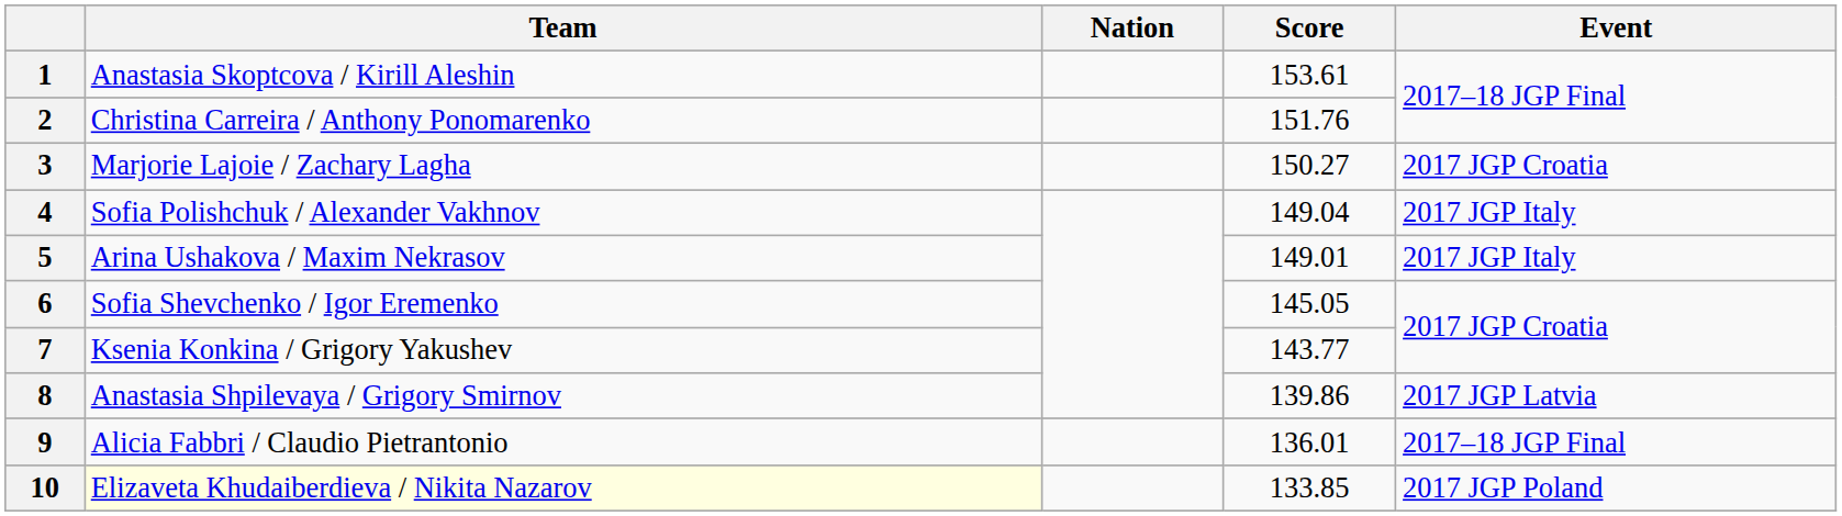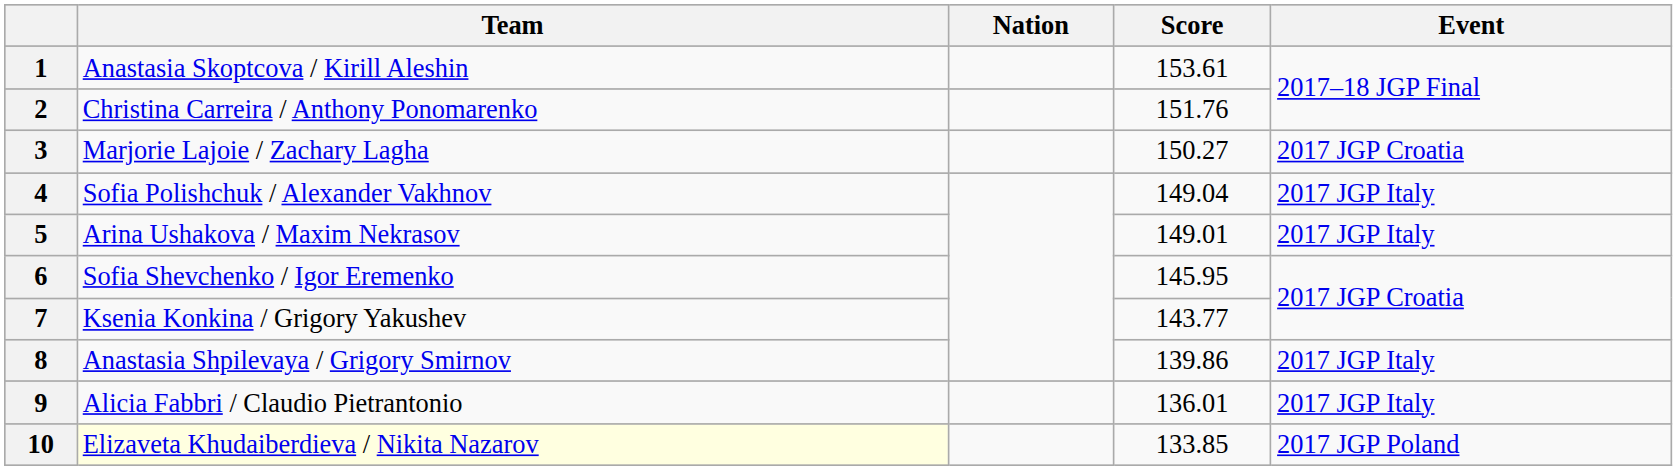6 | Score: 145.05 -> 145.95
8 | Event: 2017 JGP Latvia -> 2017 JGP Italy
9 | Event: 2017–18 JGP Final -> 2017 JGP Italy
